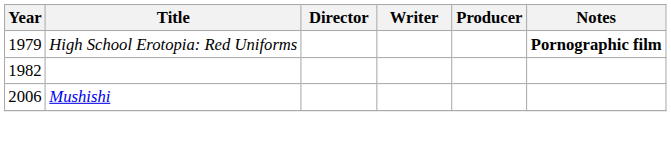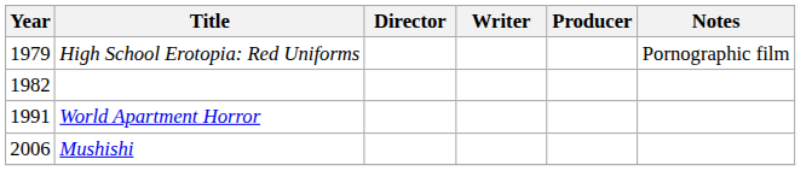High School Erotopia: Red Uniforms | Notes: bold -> normal
+ row: 1991 | World Apartment Horror
